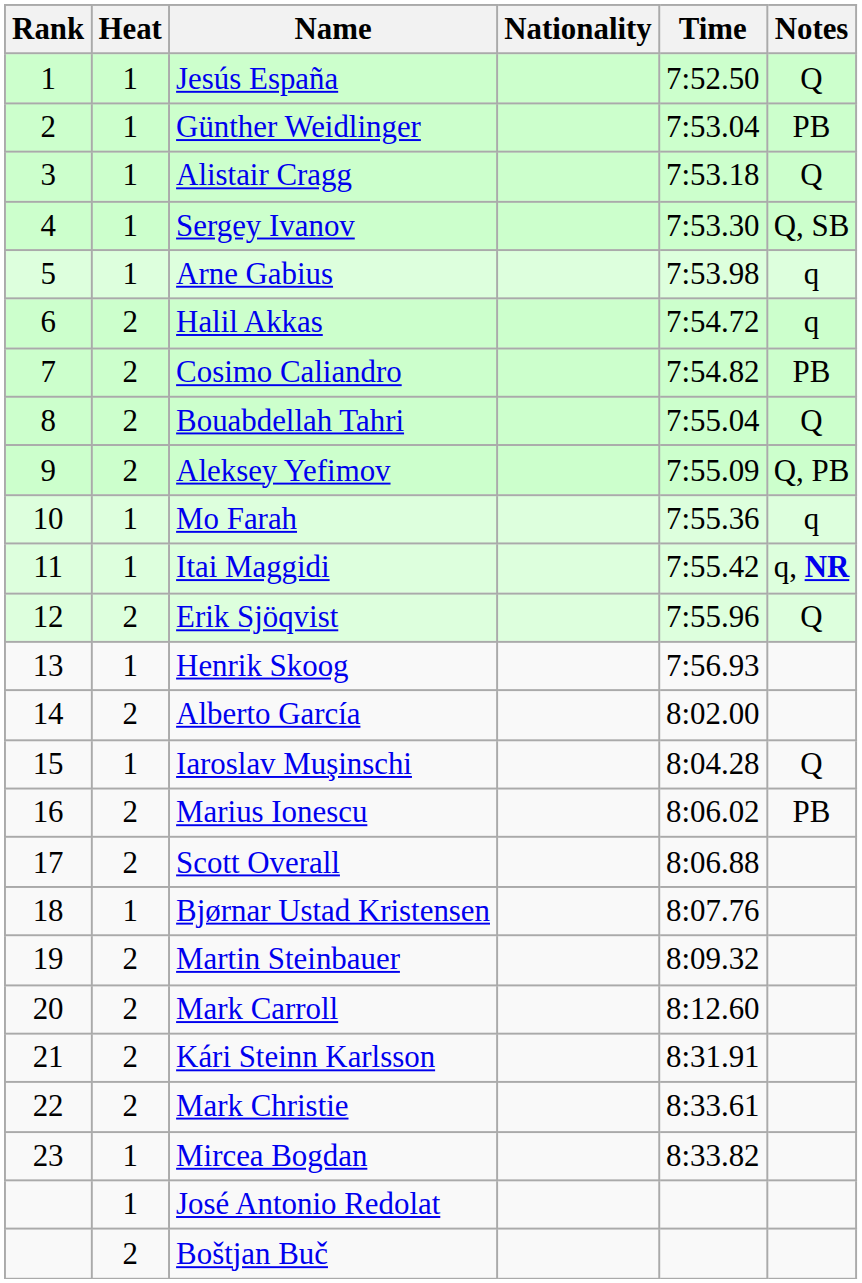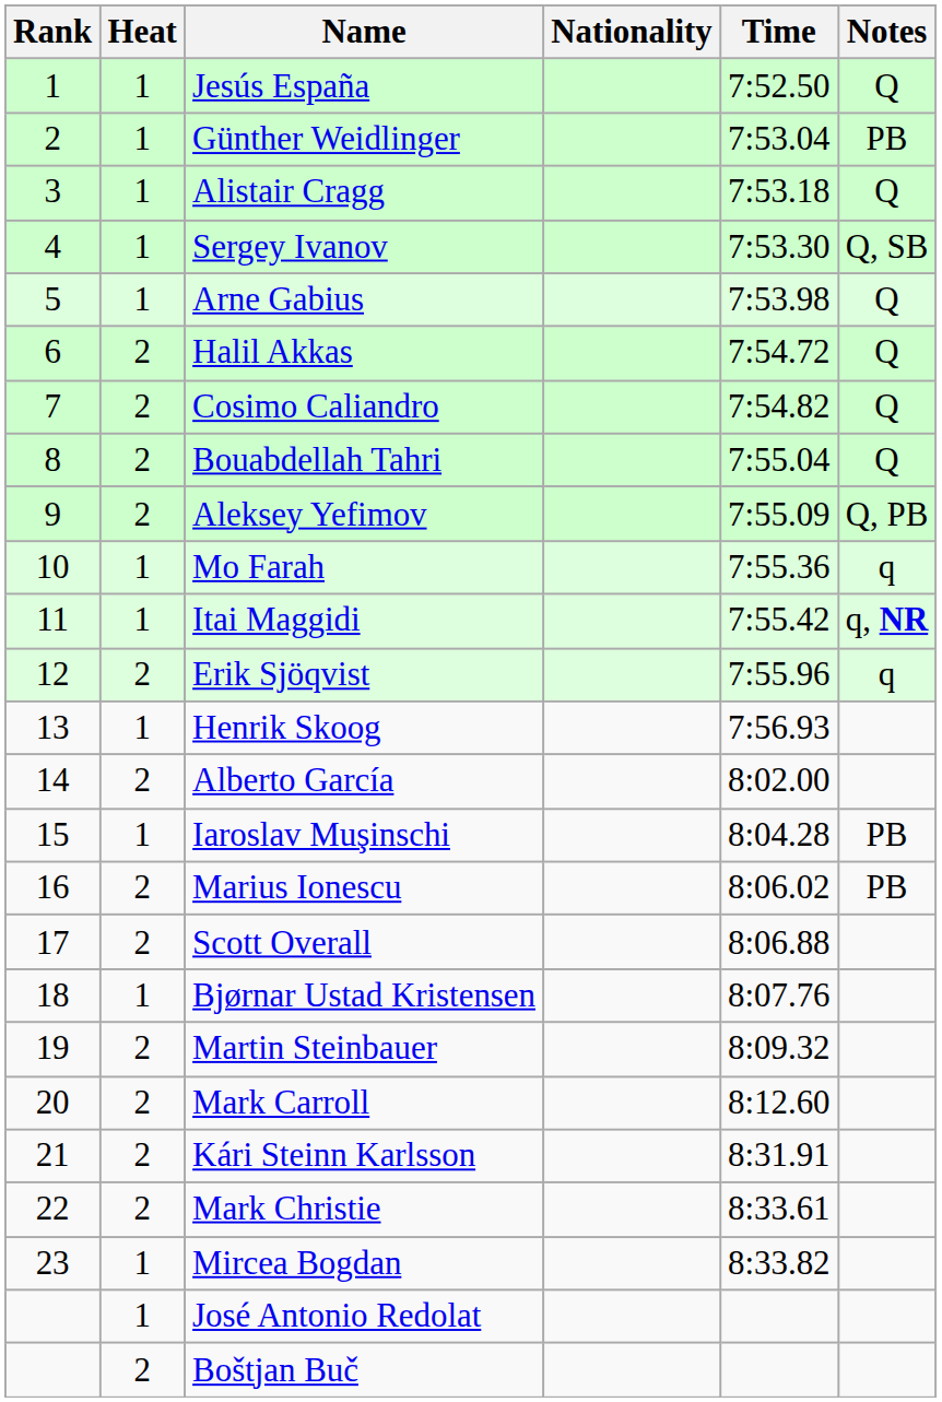Arne Gabius | Notes: q -> Q
Halil Akkas | Notes: q -> Q
Cosimo Caliandro | Notes: PB -> Q
Erik Sjöqvist | Notes: Q -> q
Iaroslav Muşinschi | Notes: Q -> PB
